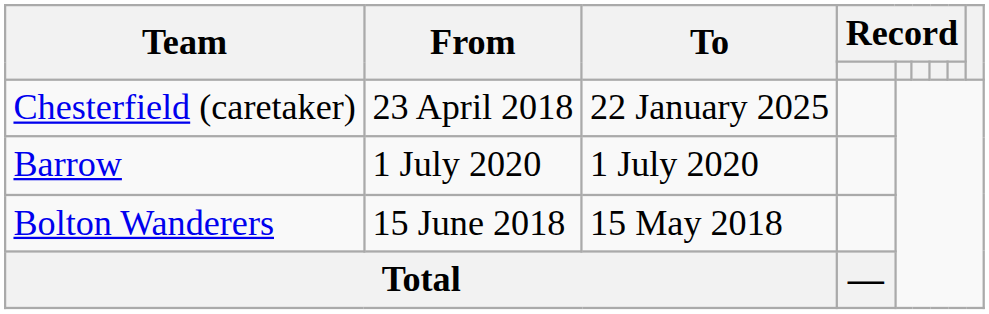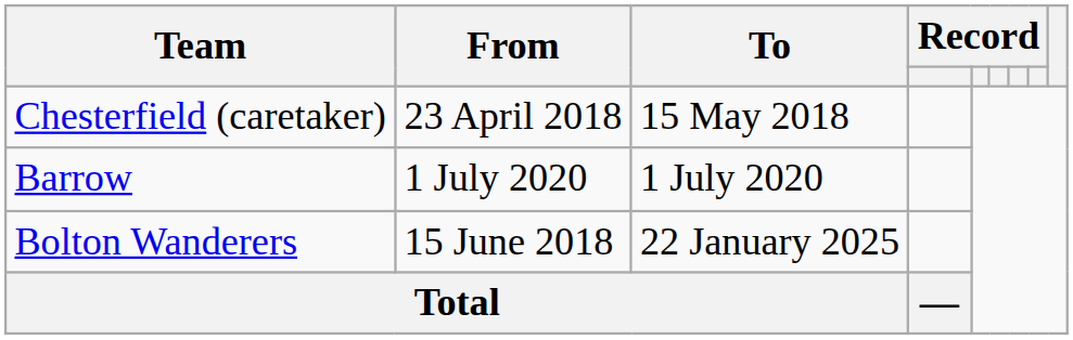Chesterfield (caretaker) | To: 22 January 2025 -> 15 May 2018
Bolton Wanderers | To: 15 May 2018 -> 22 January 2025
